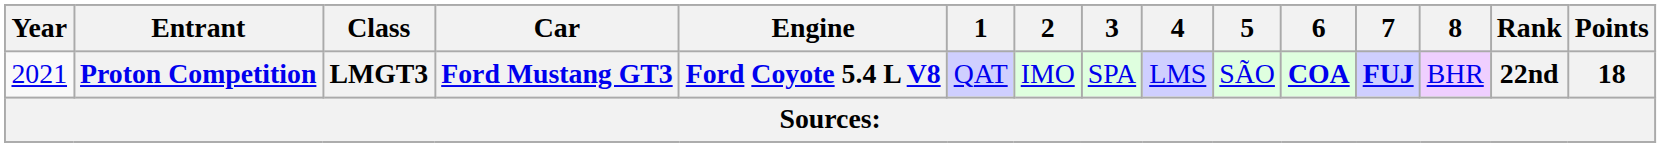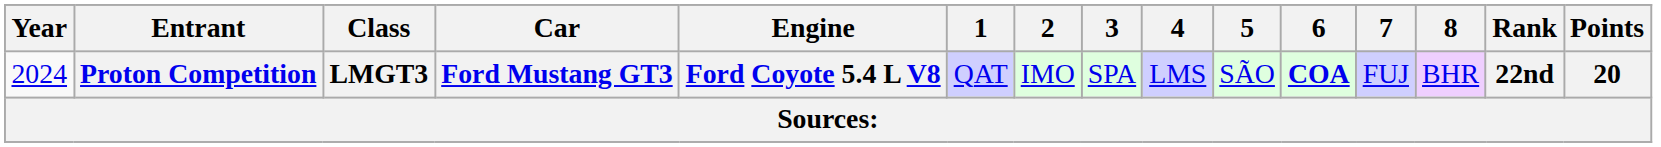Proton Competition | Year: 2021 -> 2024
Proton Competition | 7: bold -> normal
Proton Competition | Points: 18 -> 20
